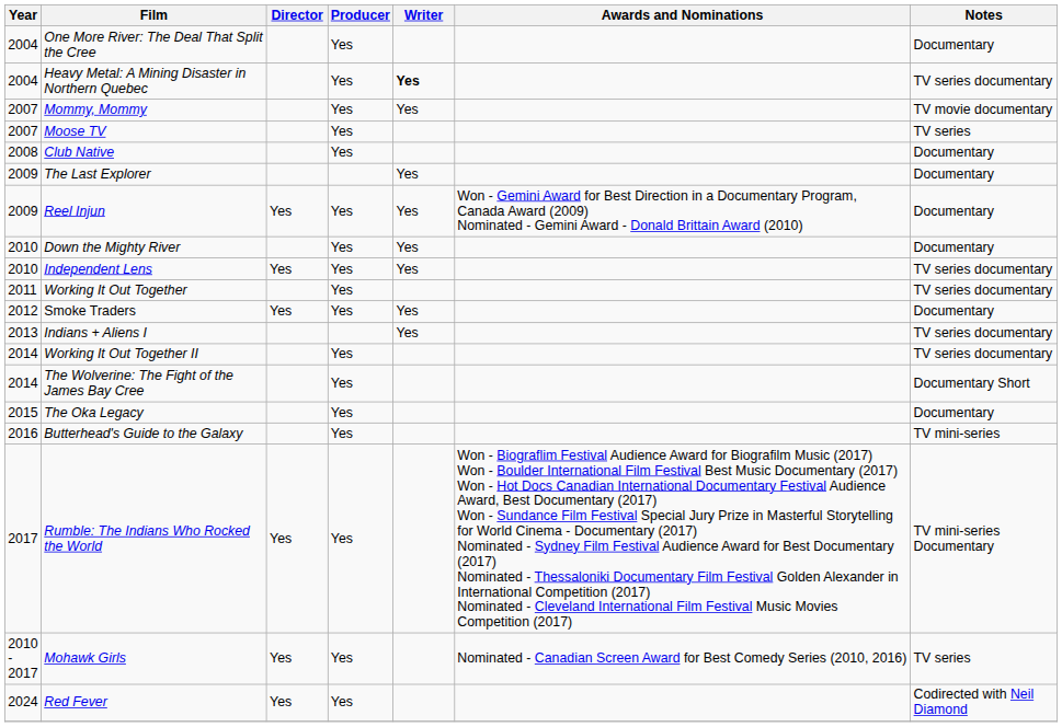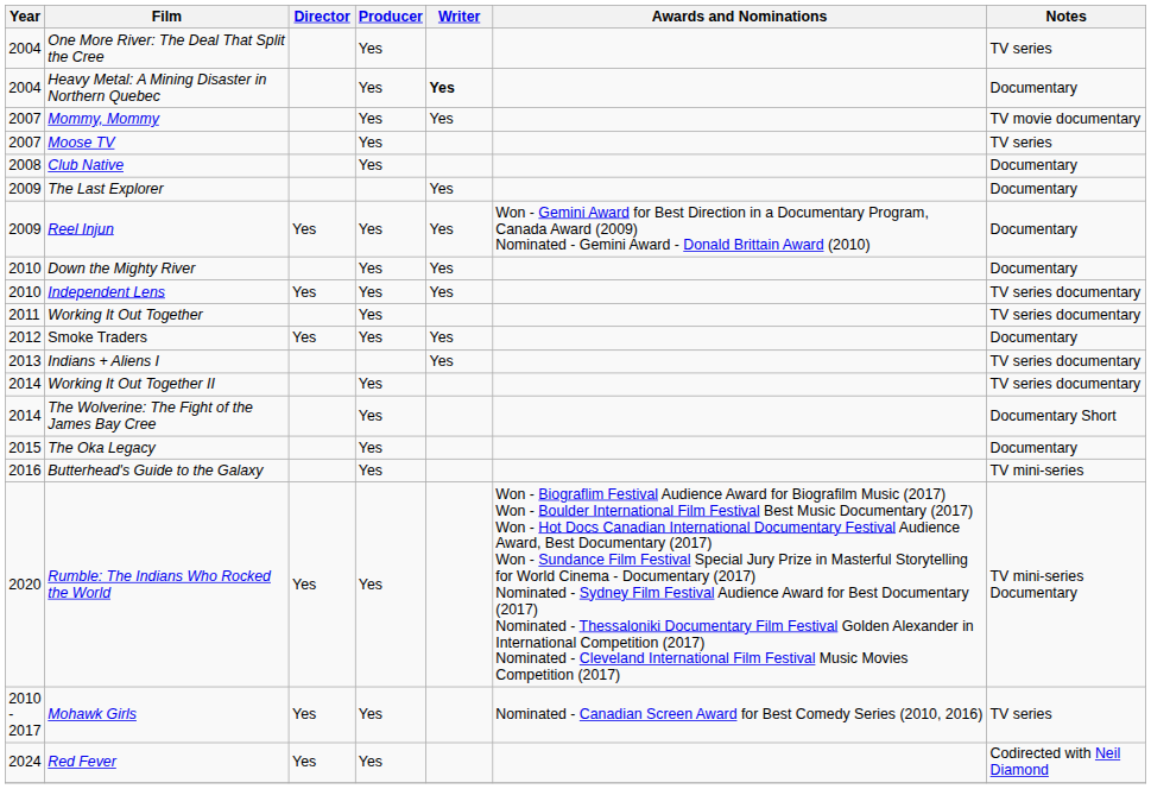One More River: The Deal That Split the Cree | Notes: Documentary -> TV series
Heavy Metal: A Mining Disaster in Northern Quebec | Notes: TV series documentary -> Documentary
Rumble: The Indians Who Rocked the World | Year: 2017 -> 2020
